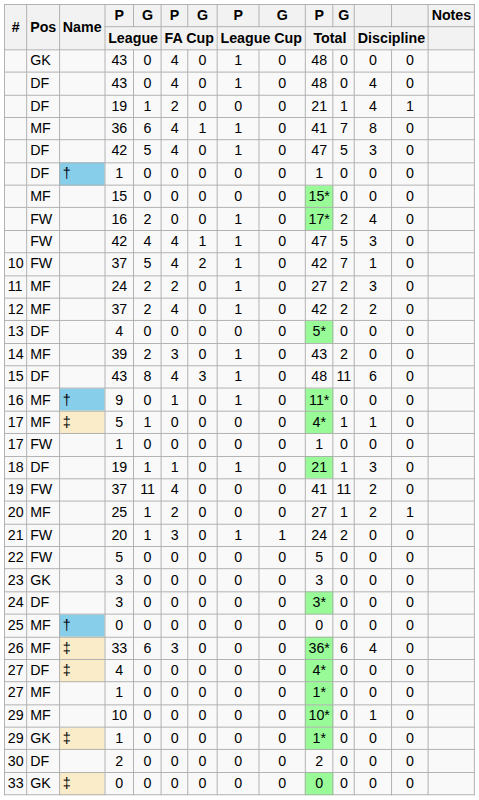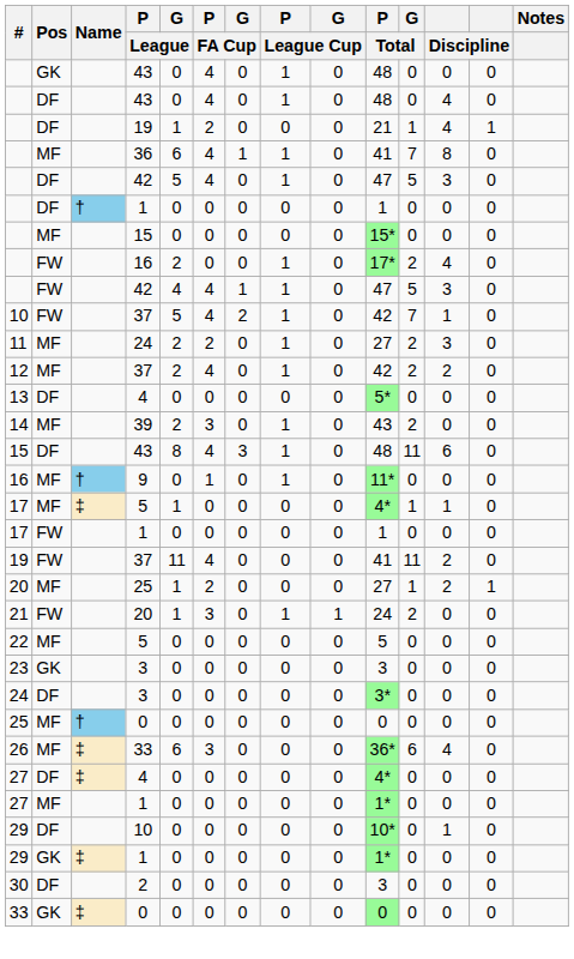- row: 18 | DF | 19 | 1 | 1 | 0 | 1 | 0 | 21 | 1 | 3 | 0
22 | Pos: FW -> MF
29 / 10 | Pos: MF -> DF
30 | P / Total: 2 -> 3
